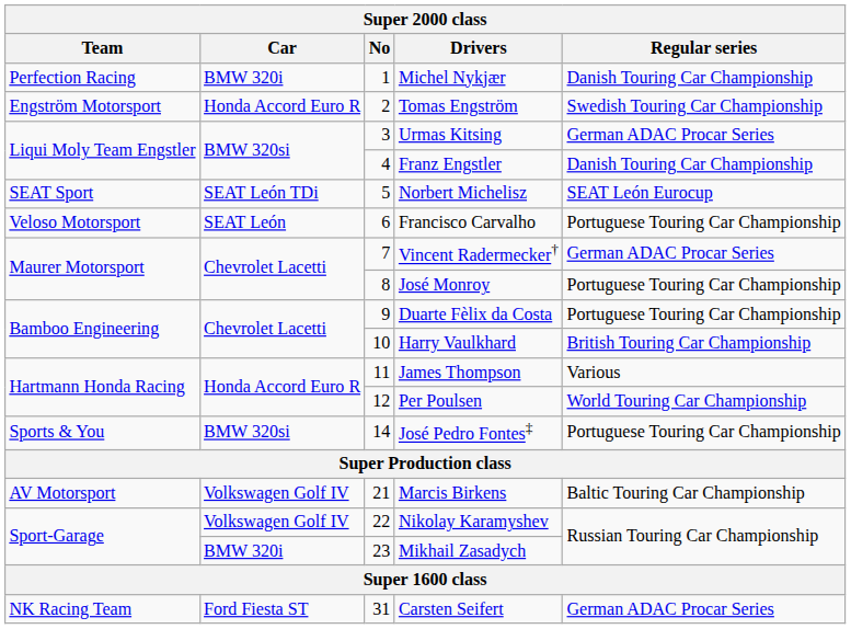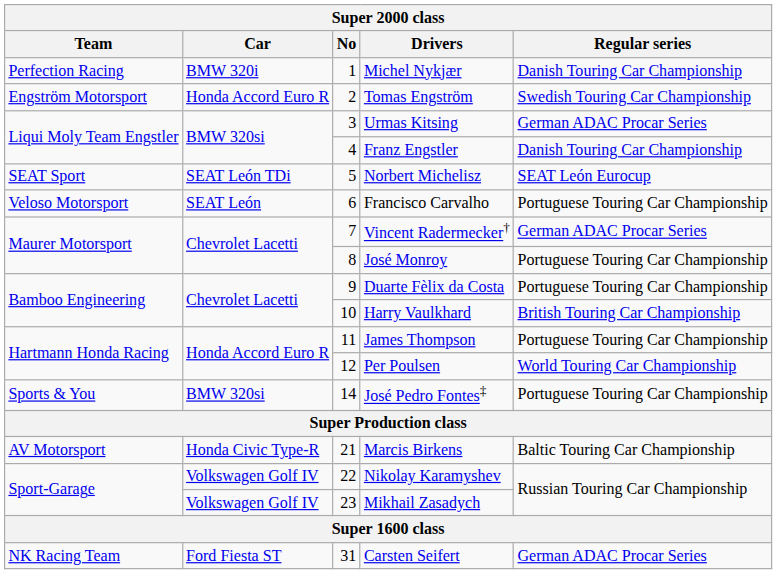James Thompson | Regular series: Various -> Portuguese Touring Car Championship
Marcis Birkens | Car: Volkswagen Golf IV -> Honda Civic Type-R
Mikhail Zasadych | Car: BMW 320i -> Volkswagen Golf IV
